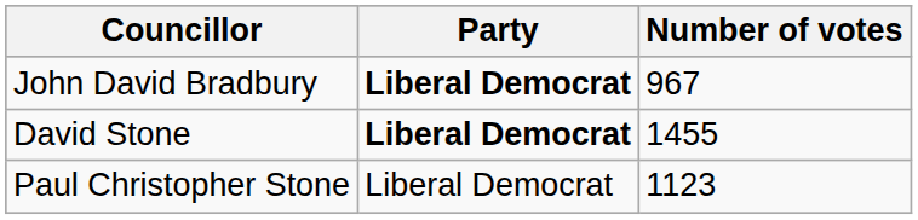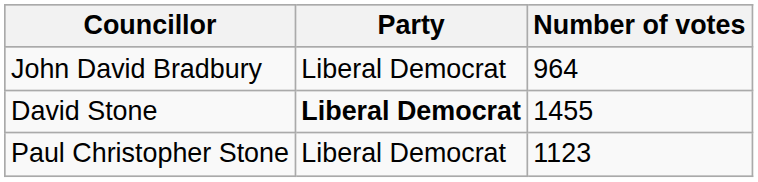John David Bradbury | Party: bold -> normal
John David Bradbury | Number of votes: 967 -> 964
